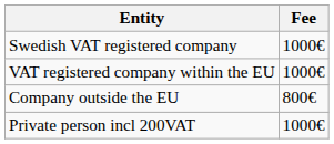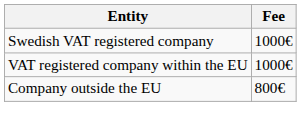- row: Private person incl 200VAT | 1000€
